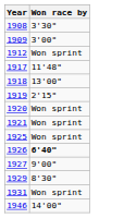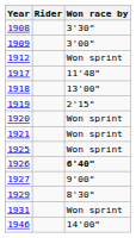+ column: Rider
